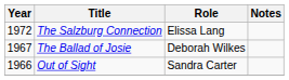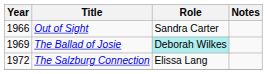rows swapped: The Salzburg Connection <-> Out of Sight
The Ballad of Josie | Year: 1967 -> 1969
The Ballad of Josie | Role: no background -> paleturquoise background
